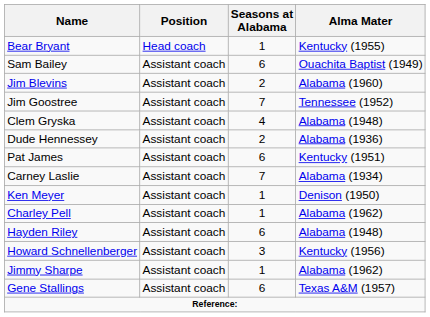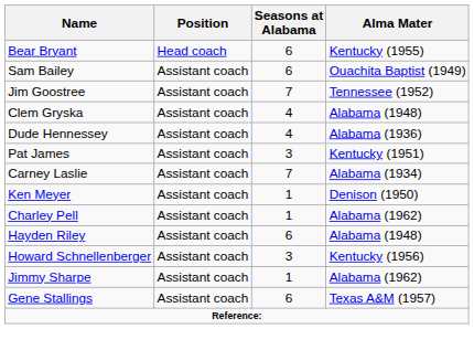Bear Bryant | Seasons at Alabama: 1 -> 6
- row: Jim Blevins | Assistant coach | 2 | Alabama (1960)
Dude Hennessey | Seasons at Alabama: 2 -> 4
Pat James | Seasons at Alabama: 6 -> 3
